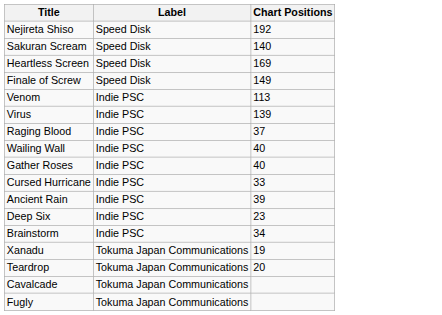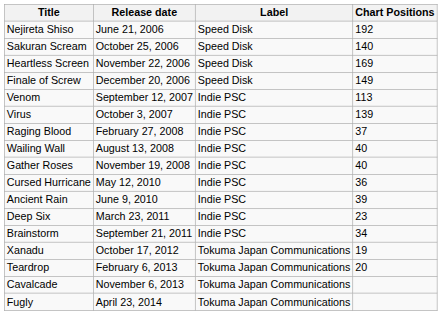+ column: Release date | June 21, 2006 | October 25, 2006 | November 22, 2006 | December 20, 2006 | September 12, 2007 | October 3, 2007 | February 27, 2008 | August 13, 2008 | November 19, 2008 | May 12, 2010 | June 9, 2010 | March 23, 2011 | September 21, 2011 | October 17, 2012 | February 6, 2013 | November 6, 2013 | April 23, 2014
Cursed Hurricane | Chart Positions: 33 -> 36
